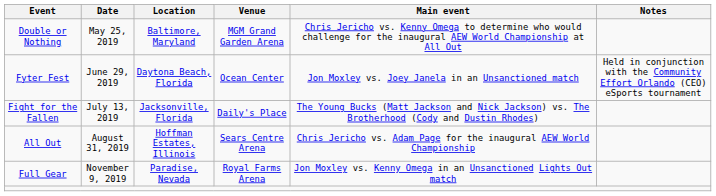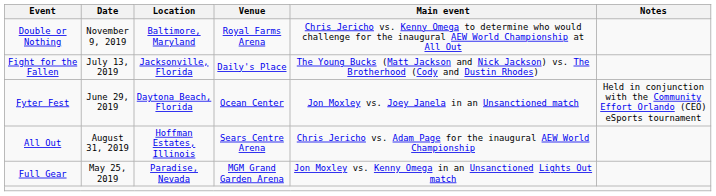Double or Nothing | Date: May 25, 2019 -> November 9, 2019
Double or Nothing | Venue: MGM Grand Garden Arena -> Royal Farms Arena
rows swapped: Fyter Fest <-> Fight for the Fallen
Full Gear | Date: November 9, 2019 -> May 25, 2019
Full Gear | Venue: Royal Farms Arena -> MGM Grand Garden Arena
